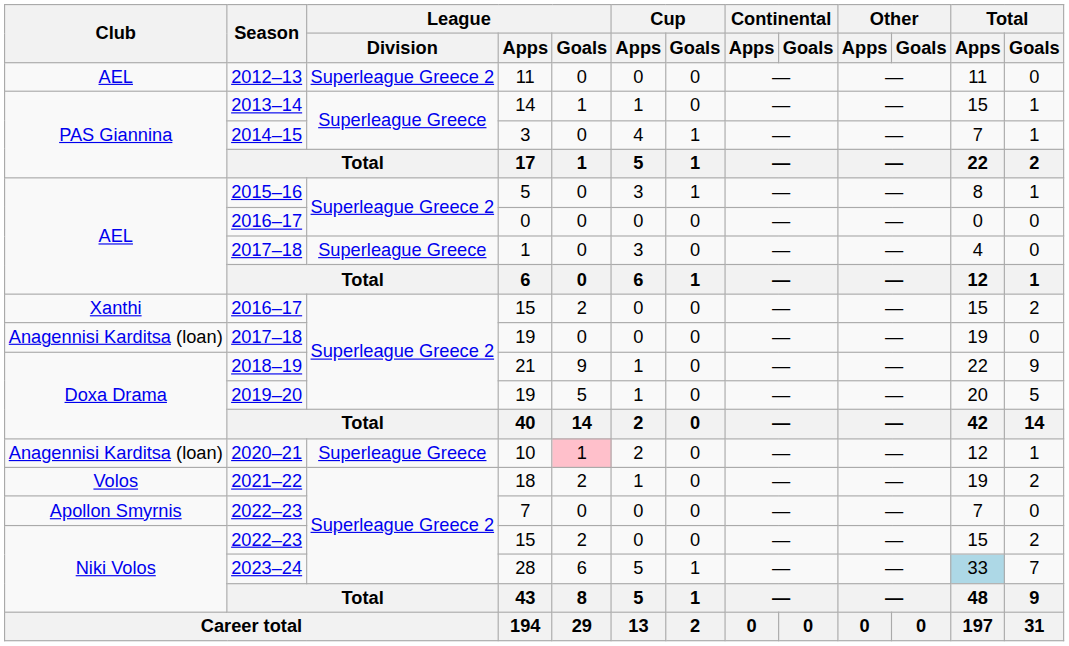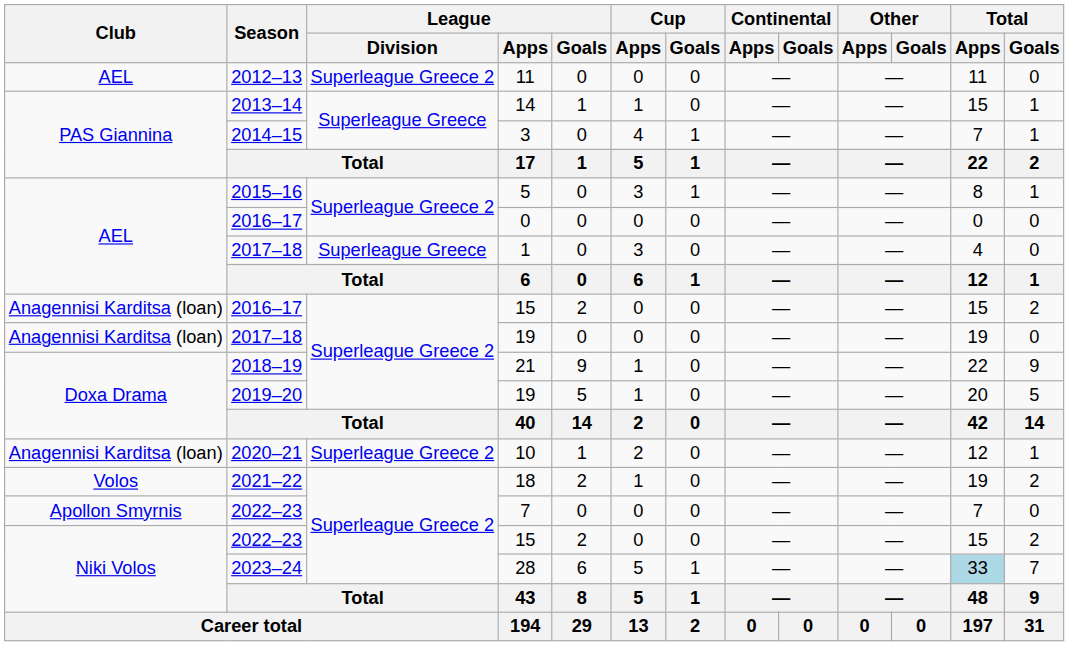2016–17 / 15 | Club: Xanthi -> Anagennisi Karditsa (loan)
10 | League / Division: Superleague Greece -> Superleague Greece 2
10 | League / Goals: pink background -> no background
